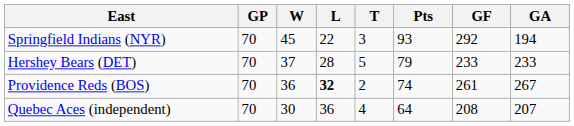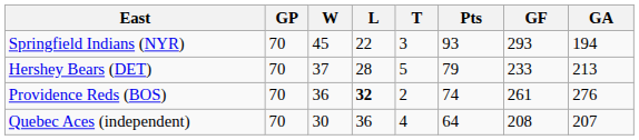Springfield Indians (NYR) | GF: 292 -> 293
Hershey Bears (DET) | GA: 233 -> 213
Providence Reds (BOS) | GA: 267 -> 276
